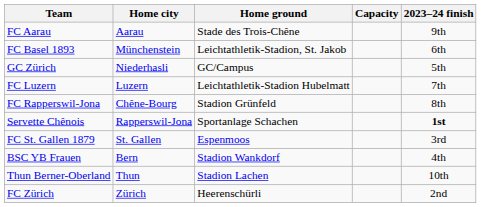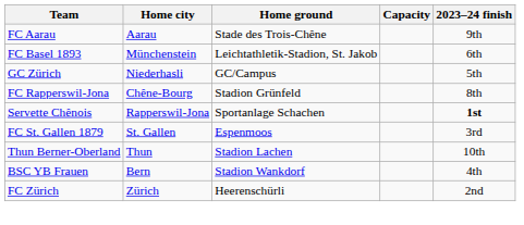- row: FC Luzern | Luzern | Leichtathletik-Stadion Hubelmatt | 7th
rows swapped: Thun Berner-Oberland <-> BSC YB Frauen
